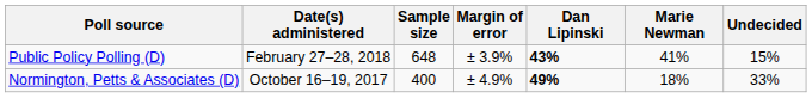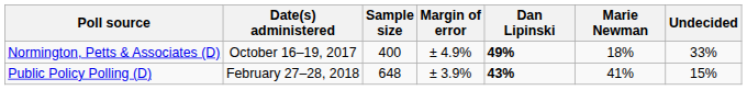rows swapped: Public Policy Polling (D) <-> Normington, Petts & Associates (D)
